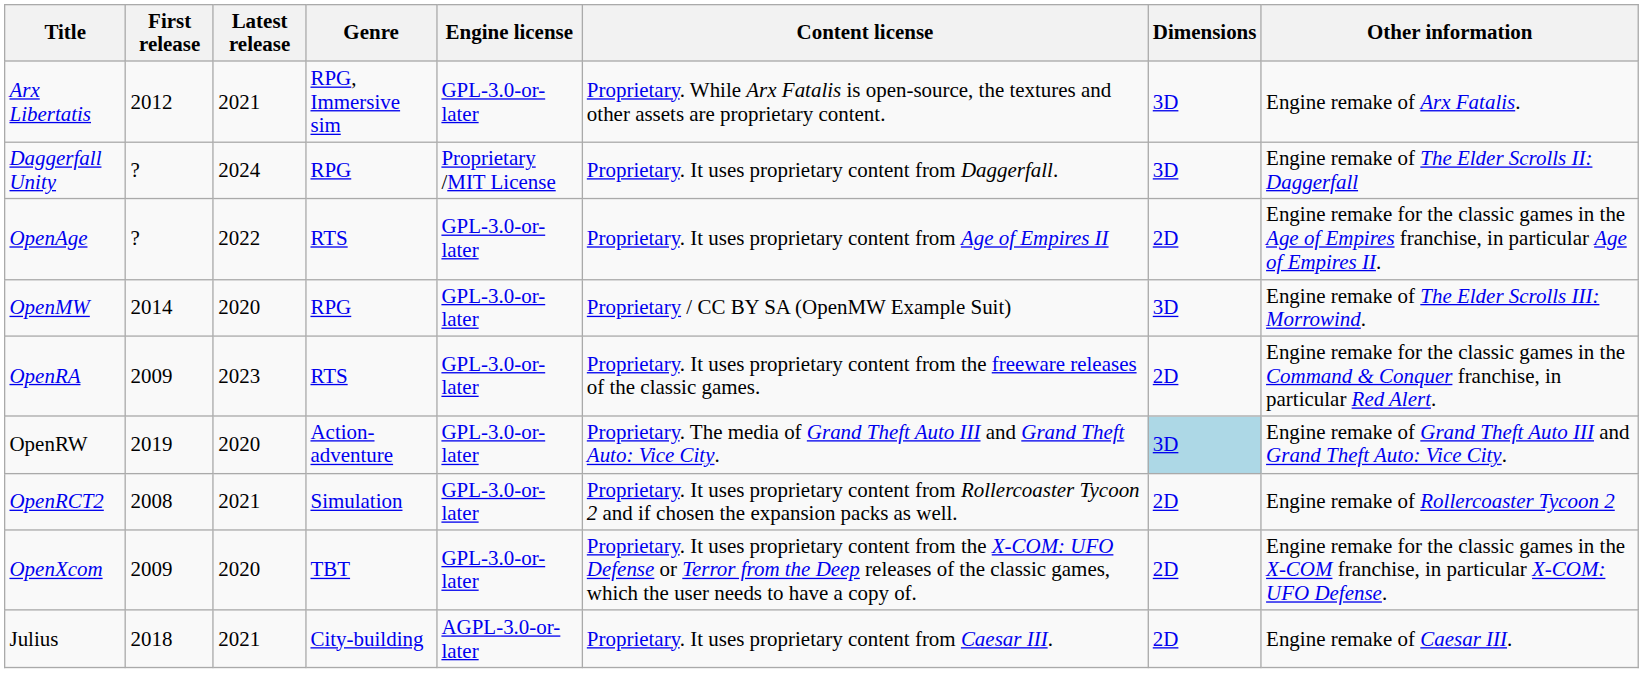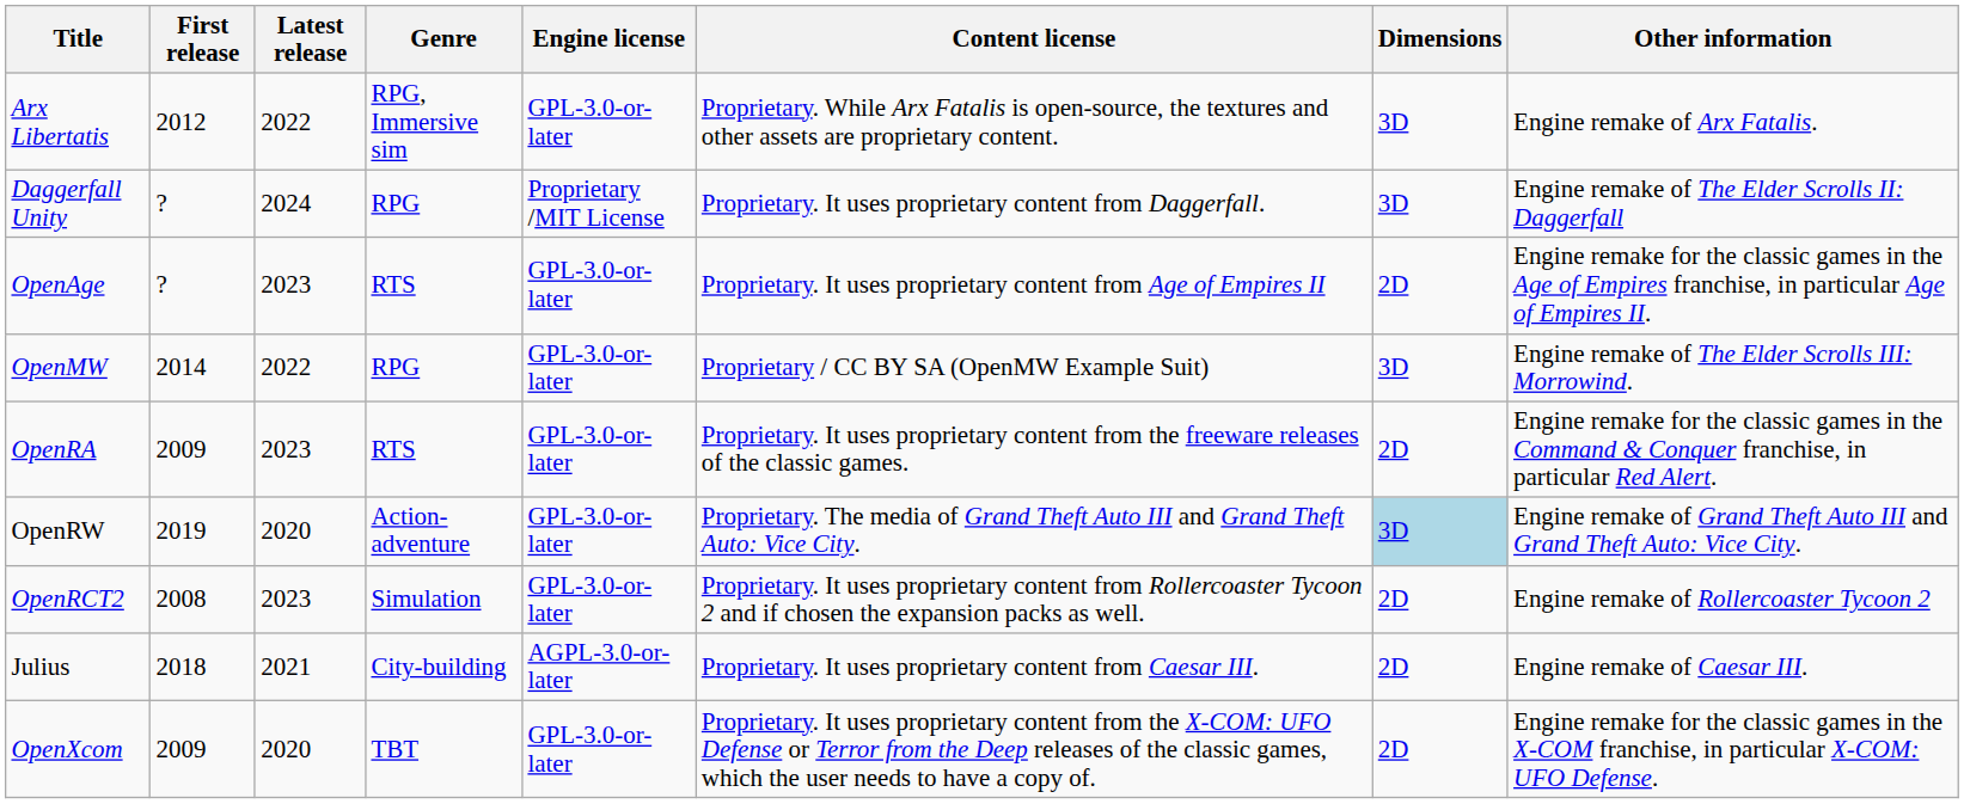Arx Libertatis | Latest release: 2021 -> 2022
OpenAge | Latest release: 2022 -> 2023
OpenMW | Latest release: 2020 -> 2022
OpenRCT2 | Latest release: 2021 -> 2023
rows swapped: OpenXcom <-> Julius
